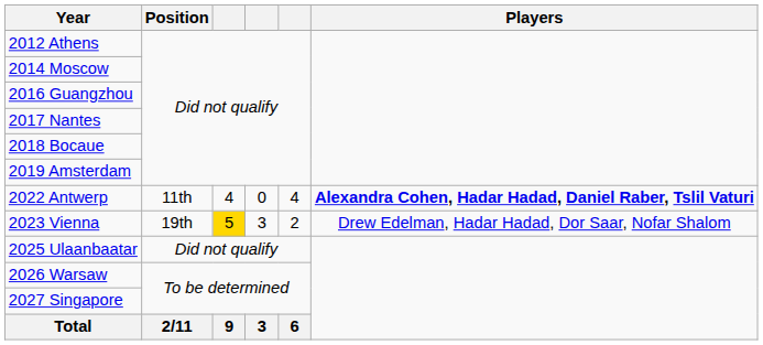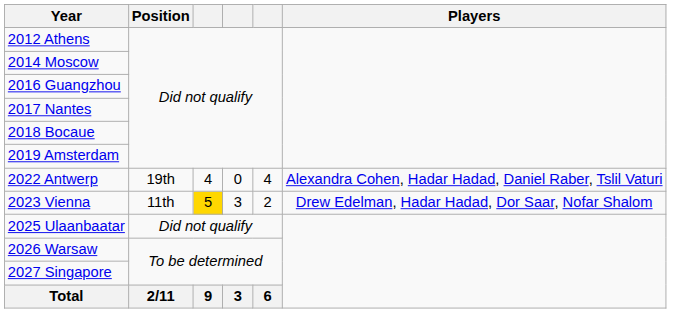2022 Antwerp | Position: 11th -> 19th
2022 Antwerp | Players: bold -> normal
2023 Vienna | Position: 19th -> 11th
